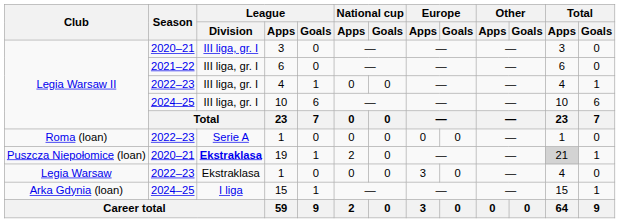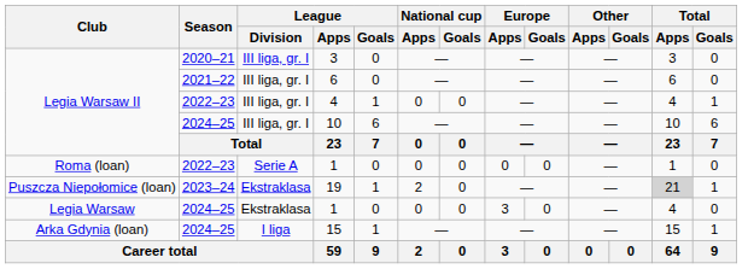19 | Season: 2020–21 -> 2023–24
19 | League / Division: bold -> normal
Legia Warsaw / 1 | Season: 2022–23 -> 2024–25
